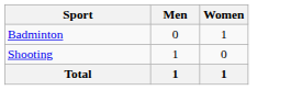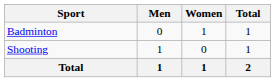+ column: Total | 1 | 1 | 2
